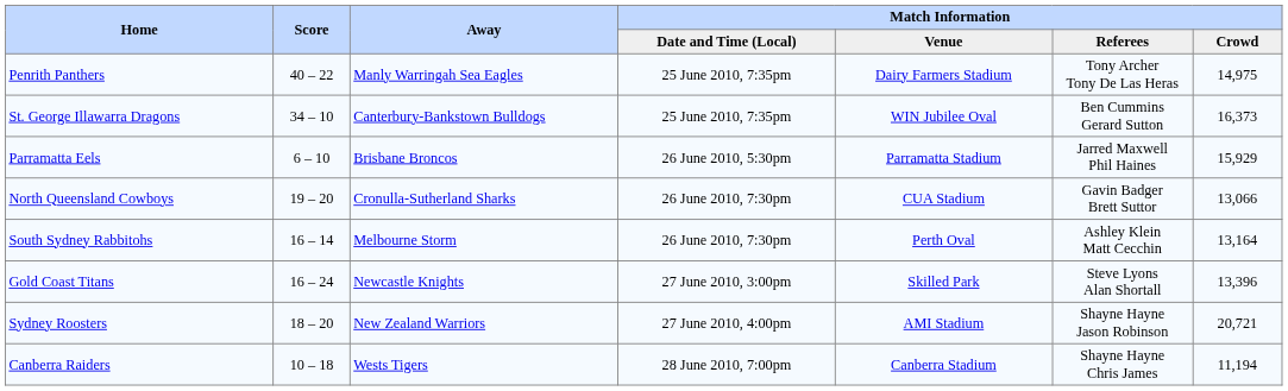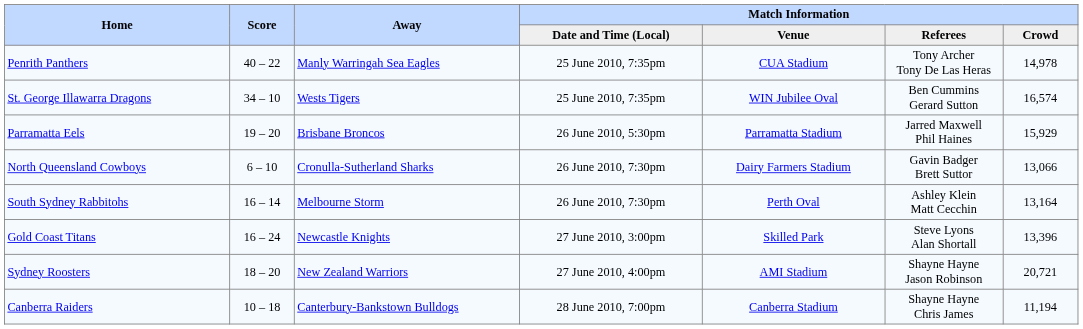Penrith Panthers | Match Information / Venue: Dairy Farmers Stadium -> CUA Stadium
Penrith Panthers | Match Information / Crowd: 14,975 -> 14,978
St. George Illawarra Dragons | Away: Canterbury-Bankstown Bulldogs -> Wests Tigers
St. George Illawarra Dragons | Match Information / Crowd: 16,373 -> 16,574
Parramatta Eels | Score: 6 – 10 -> 19 – 20
North Queensland Cowboys | Score: 19 – 20 -> 6 – 10
North Queensland Cowboys | Match Information / Venue: CUA Stadium -> Dairy Farmers Stadium
Canberra Raiders | Away: Wests Tigers -> Canterbury-Bankstown Bulldogs
